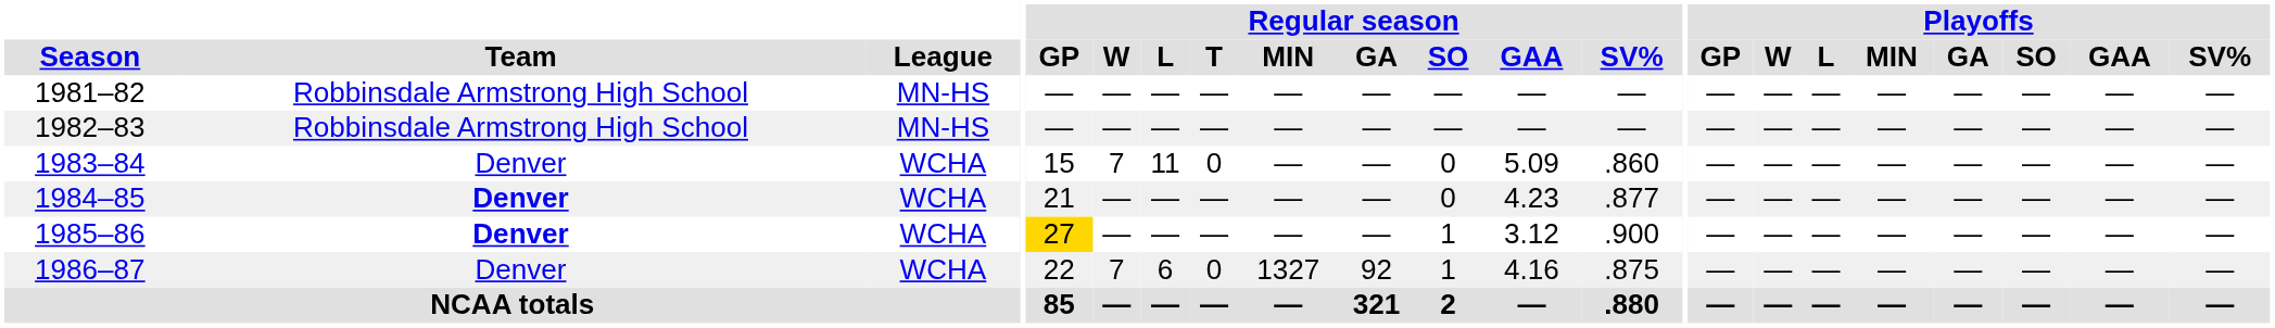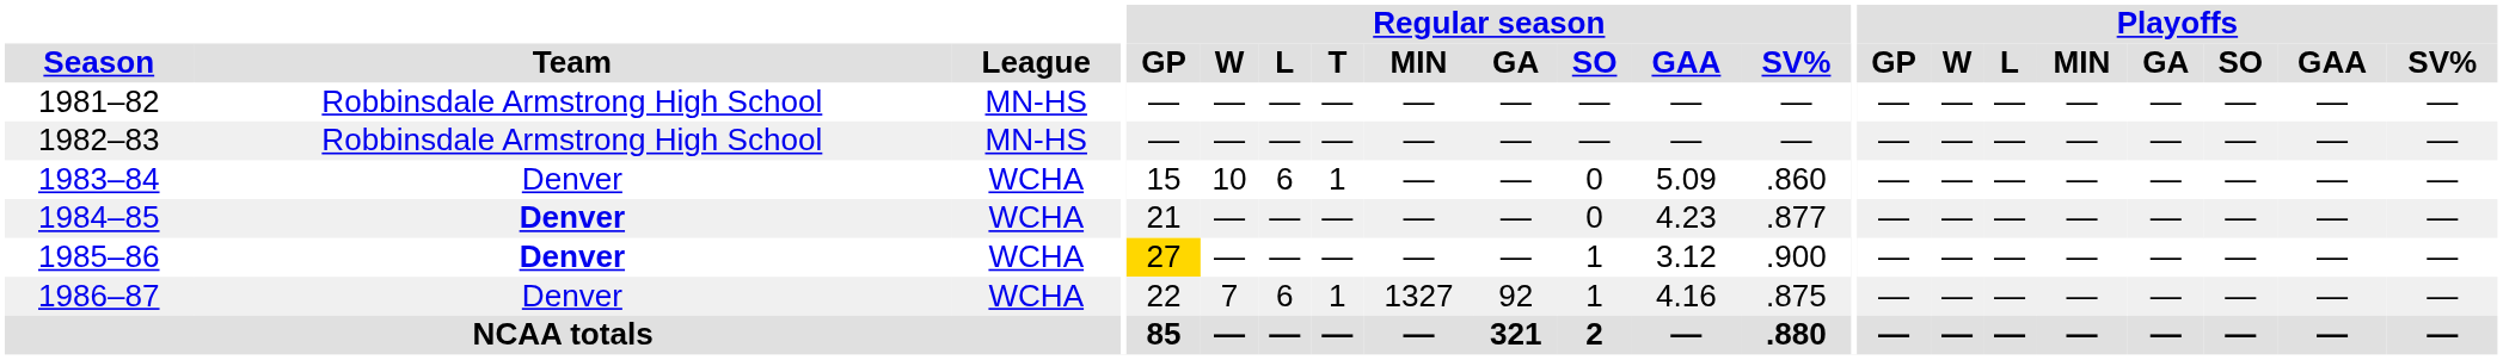1983–84 | Regular season / W: 7 -> 10
1983–84 | Regular season / L: 11 -> 6
1983–84 | Regular season / T: 0 -> 1
1986–87 | Regular season / T: 0 -> 1
